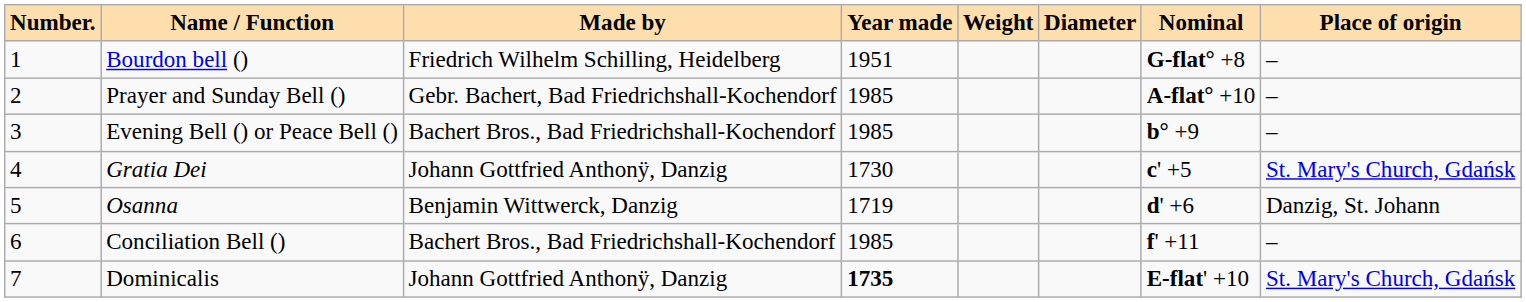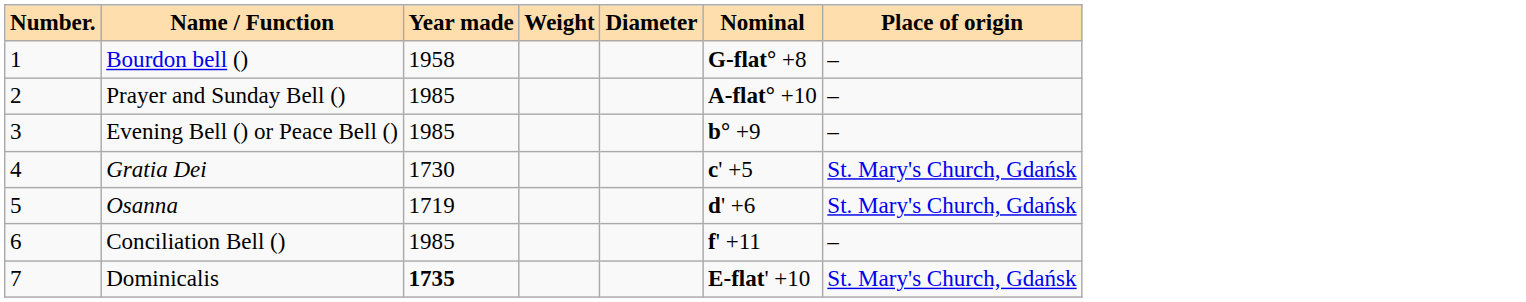- column: Made by | Friedrich Wilhelm Schilling, Heidelberg | Gebr. Bachert, Bad Friedrichshall-Kochendorf | Bachert Bros., Bad Friedrichshall-Kochendorf | Johann Gottfried Anthonÿ, Danzig | Benjamin Wittwerck, Danzig | Bachert Bros., Bad Friedrichshall-Kochendorf | Johann Gottfried Anthonÿ, Danzig
Bourdon bell () | Year made: 1951 -> 1958
Osanna | Place of origin: Danzig, St. Johann -> St. Mary's Church, Gdańsk
